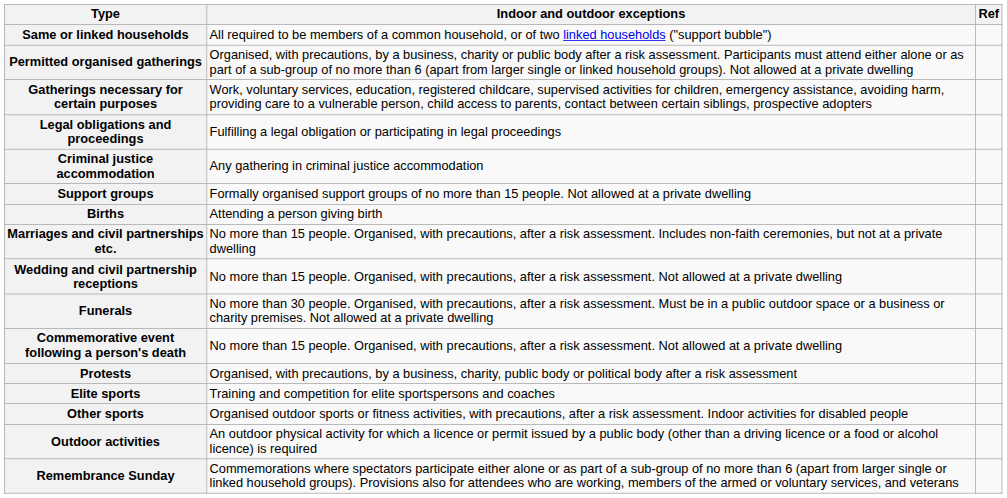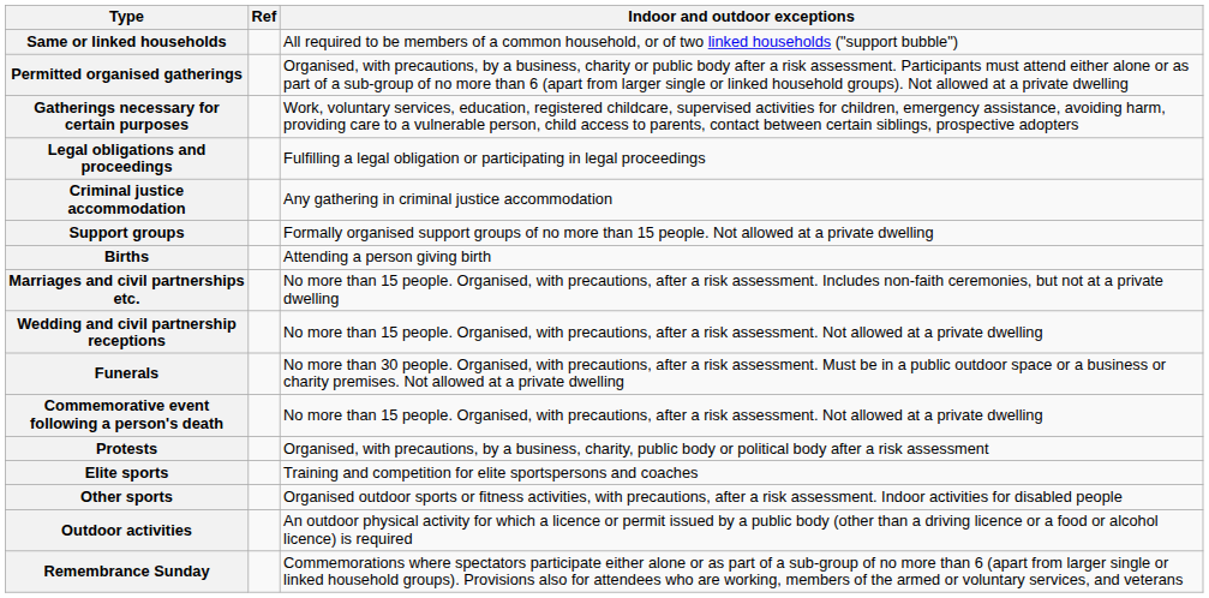columns swapped: Indoor and outdoor exceptions <-> Ref
